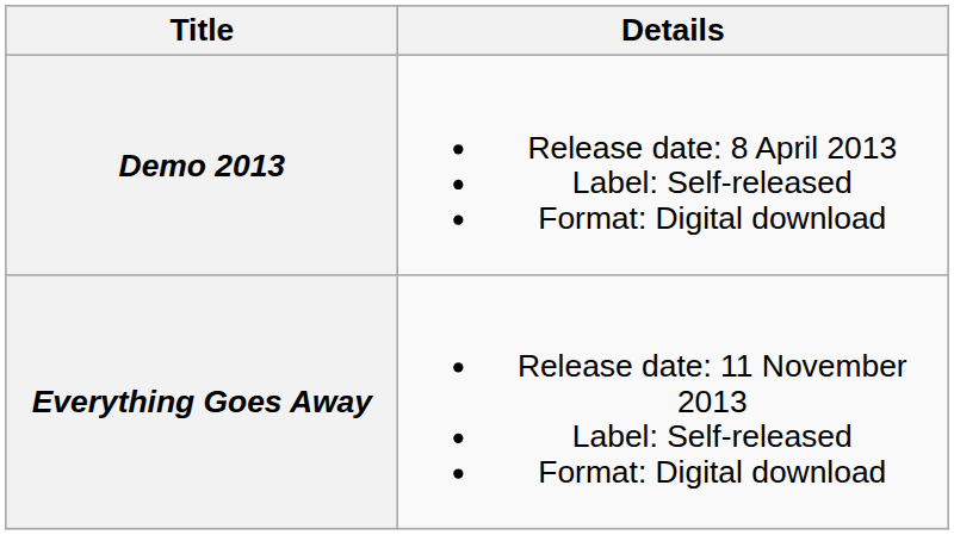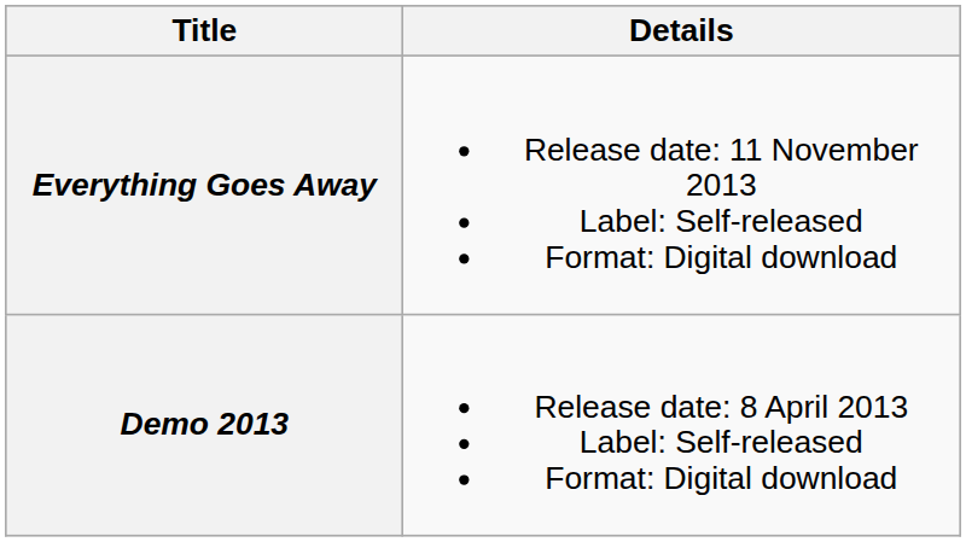rows swapped: Demo 2013 <-> Everything Goes Away
